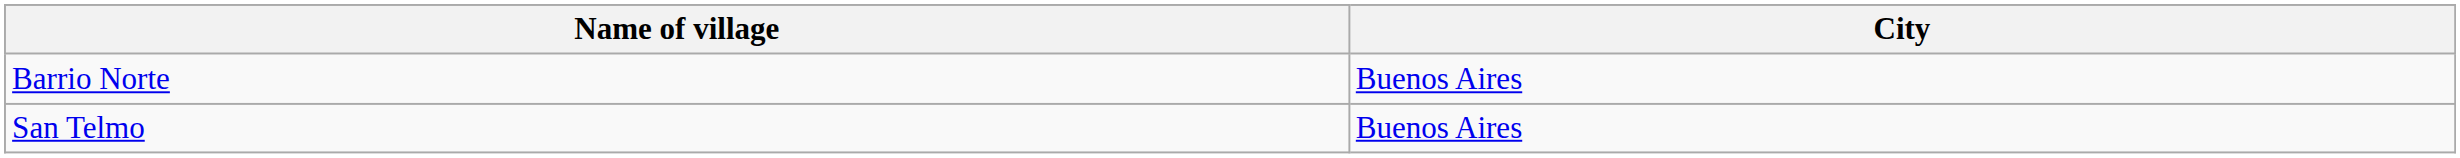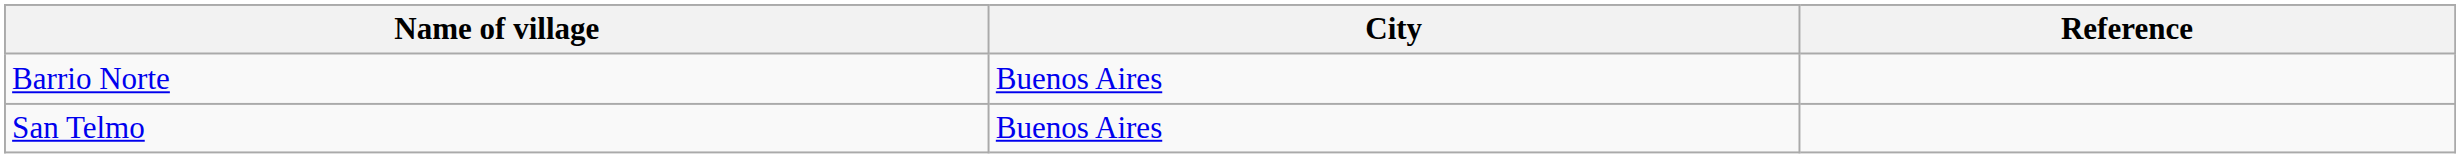+ column: Reference
